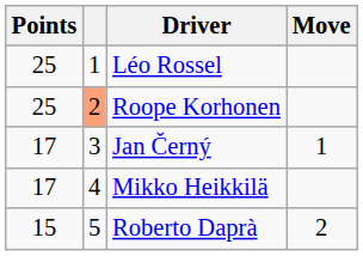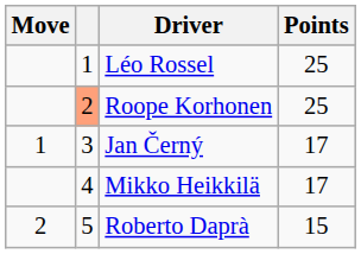columns swapped: Move <-> Points
